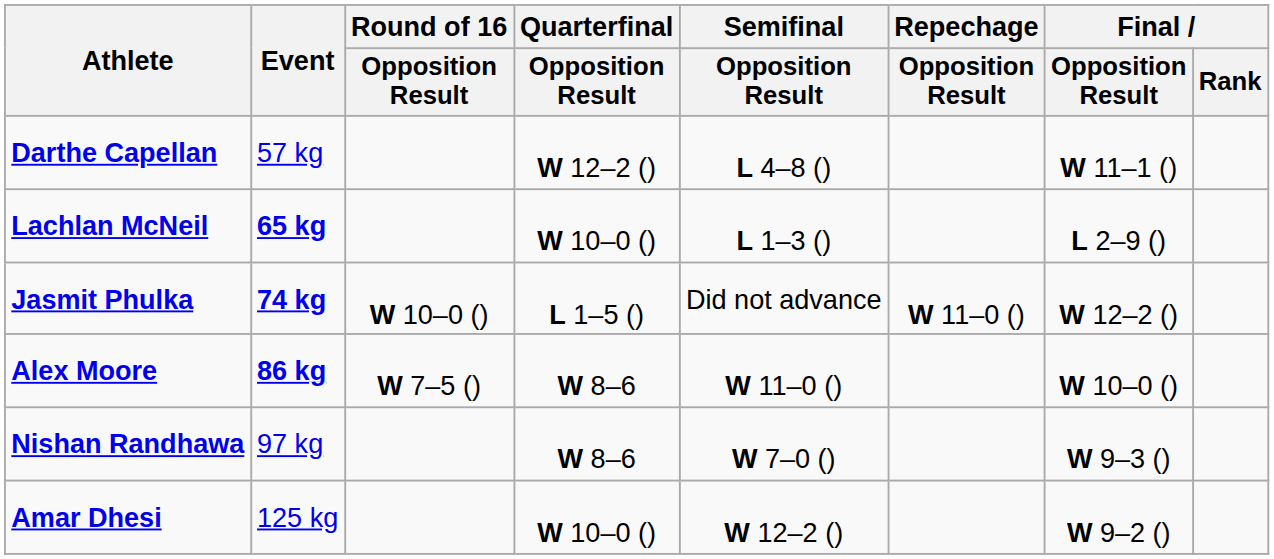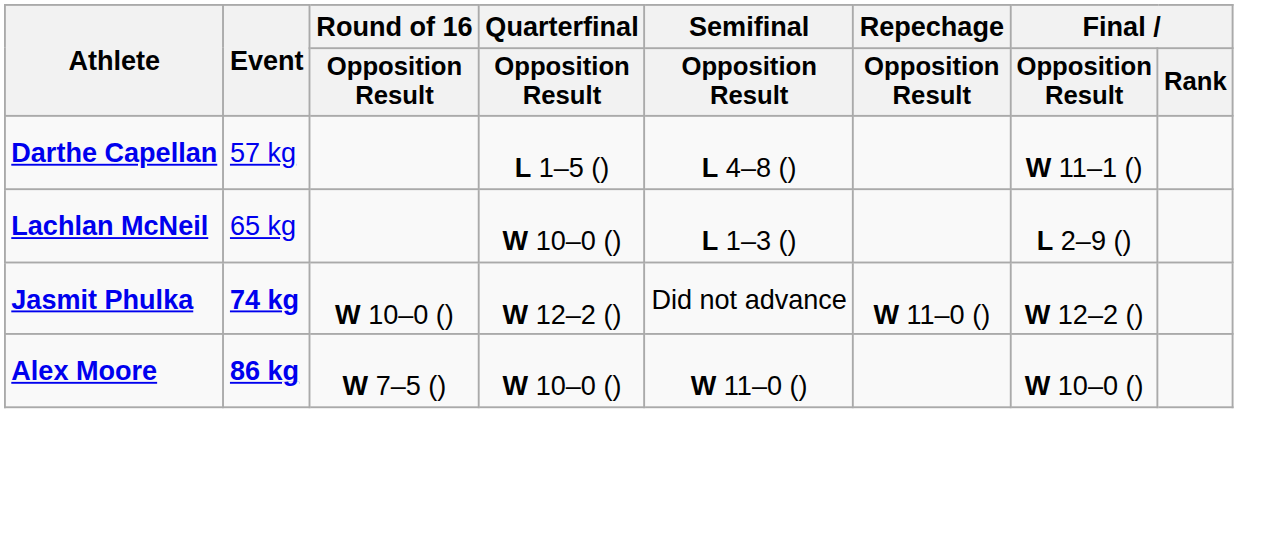Darthe Capellan | Quarterfinal / Opposition Result: W 12–2 () -> L 1–5 ()
Lachlan McNeil | Event: bold -> normal
Jasmit Phulka | Quarterfinal / Opposition Result: L 1–5 () -> W 12–2 ()
Alex Moore | Quarterfinal / Opposition Result: W 8–6 -> W 10–0 ()
- row: Nishan Randhawa | 97 kg | W 8–6 | W 7–0 () | W 9–3 ()
- row: Amar Dhesi | 125 kg | W 10–0 () | W 12–2 () | W 9–2 ()
